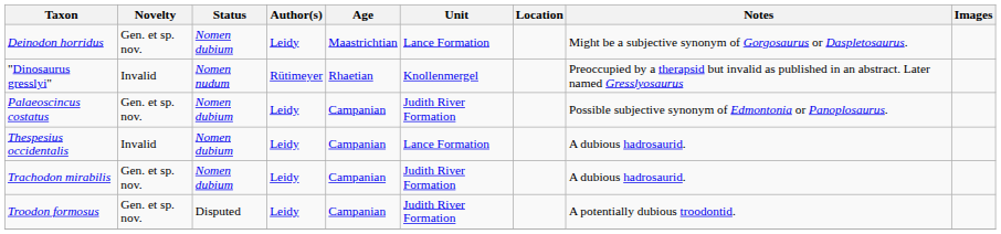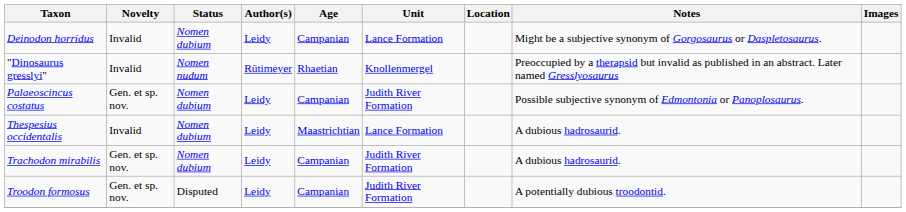Deinodon horridus | Novelty: Gen. et sp. nov. -> Invalid
Deinodon horridus | Age: Maastrichtian -> Campanian
Thespesius occidentalis | Age: Campanian -> Maastrichtian
